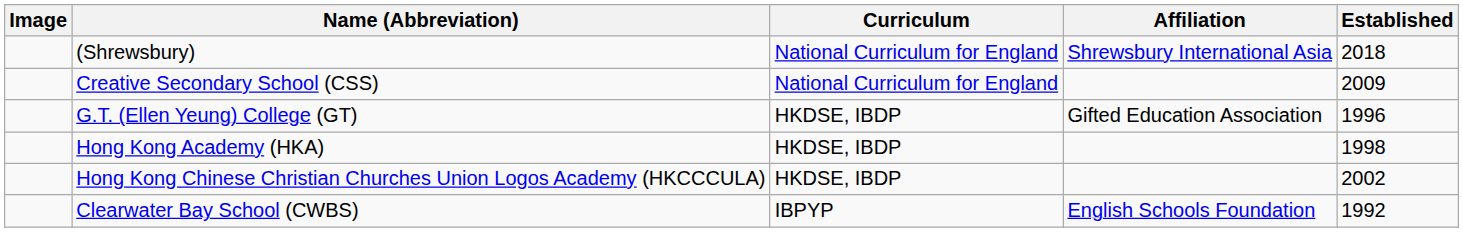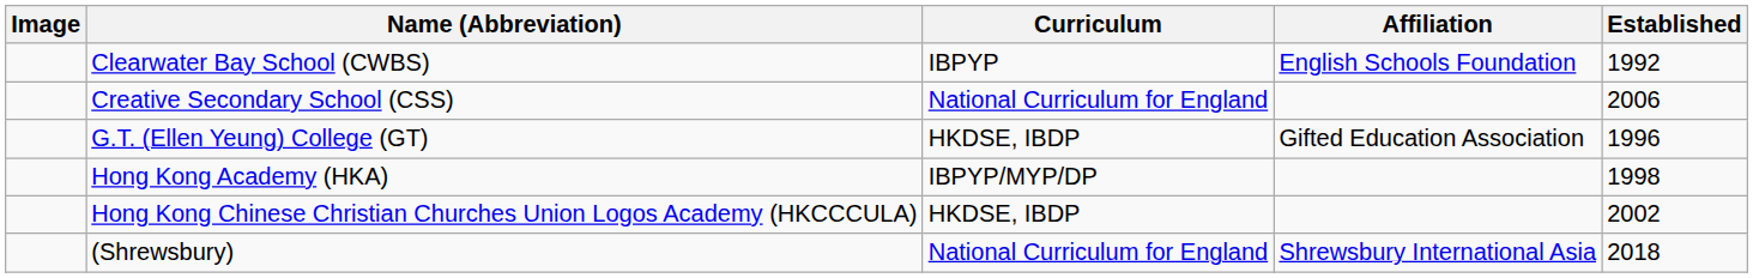rows swapped: Clearwater Bay School (CWBS) <-> (Shrewsbury)
Creative Secondary School (CSS) | Established: 2009 -> 2006
Hong Kong Academy (HKA) | Curriculum: HKDSE, IBDP -> IBPYP/MYP/DP
